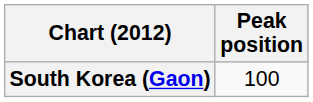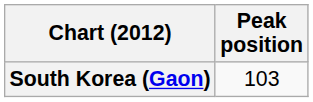South Korea (Gaon) | Peak position: 100 -> 103
